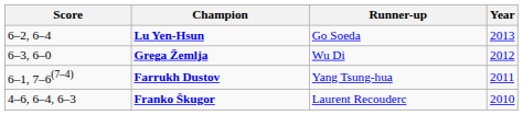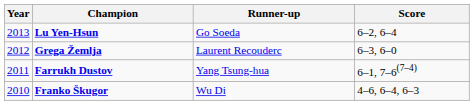columns swapped: Year <-> Score
Grega Žemlja | Runner-up: Wu Di -> Laurent Recouderc
Franko Škugor | Runner-up: Laurent Recouderc -> Wu Di
